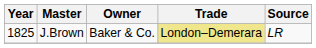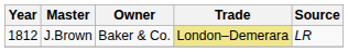J.Brown | Year: 1825 -> 1812
